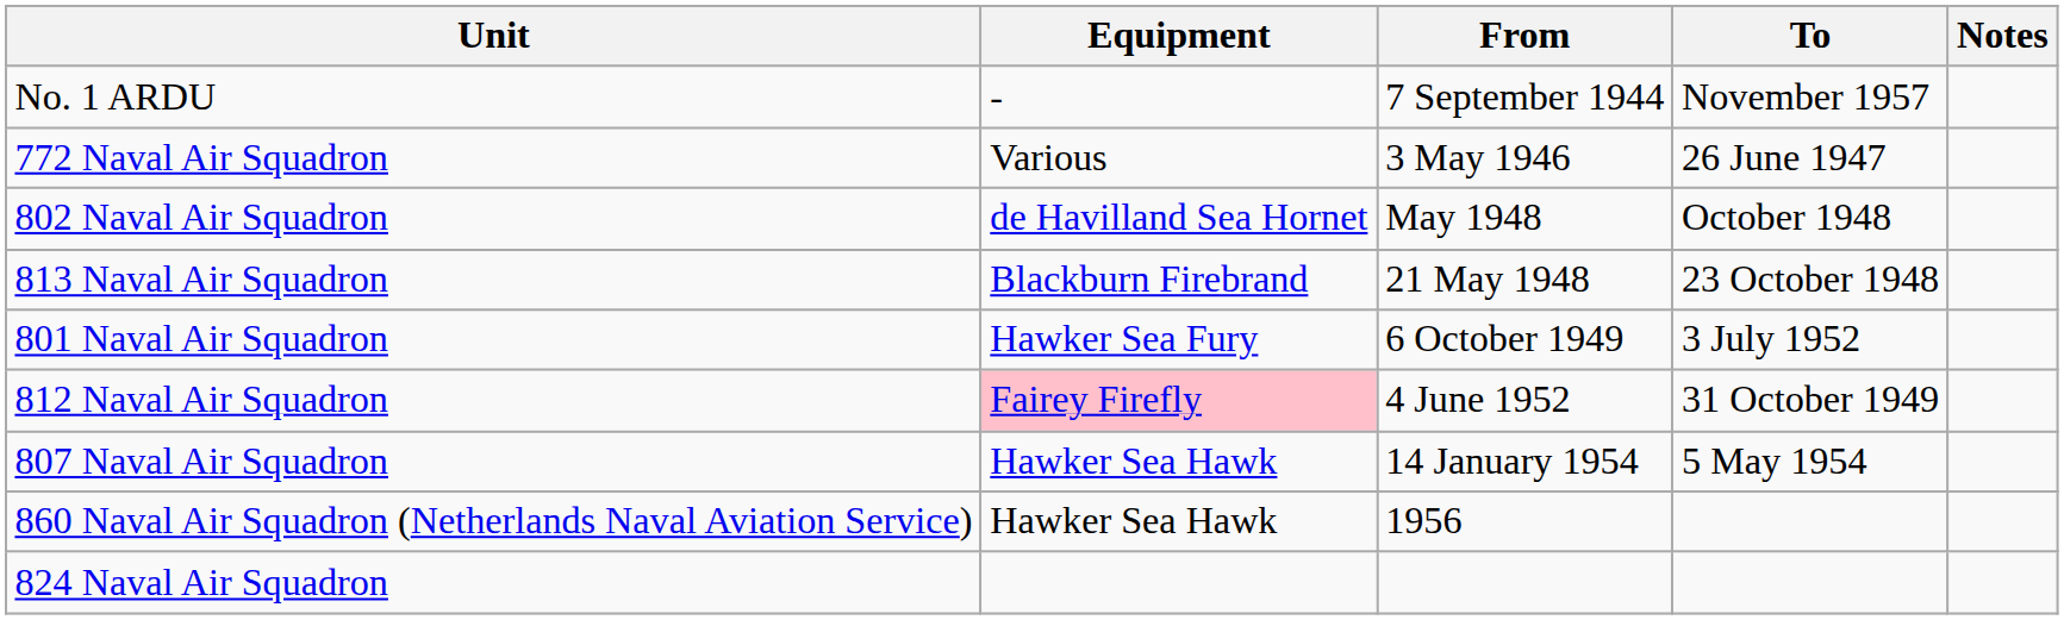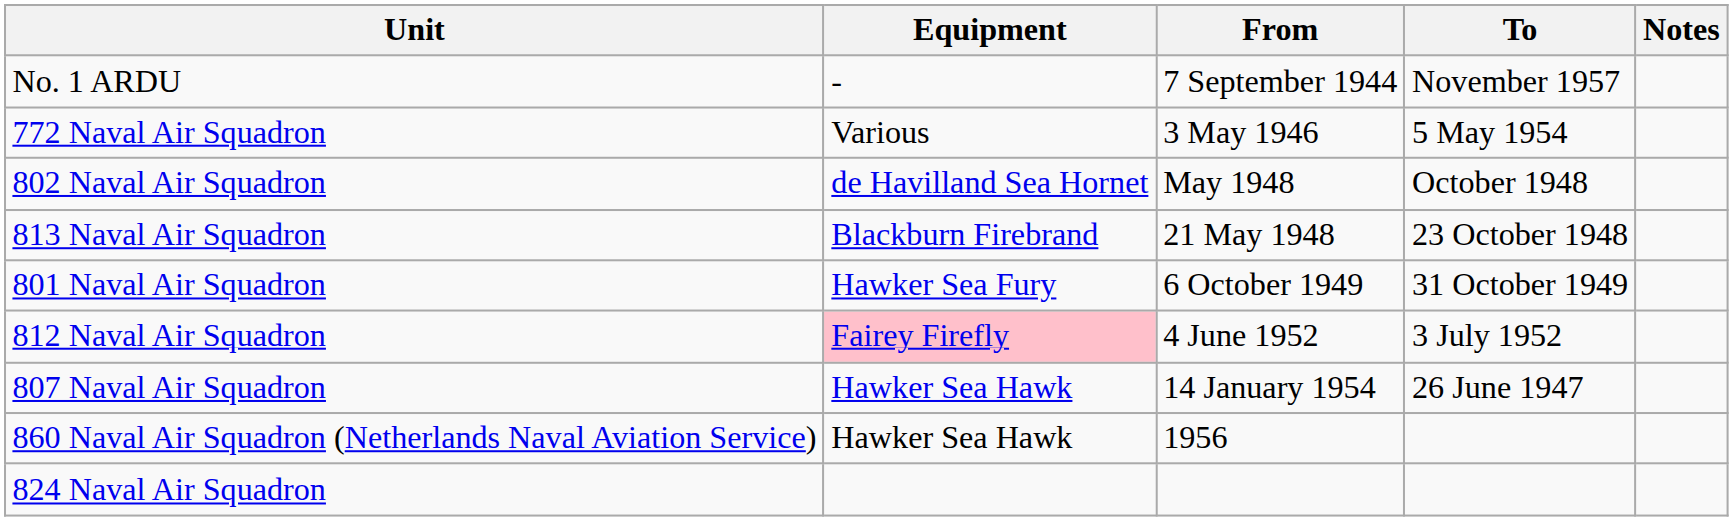772 Naval Air Squadron | To: 26 June 1947 -> 5 May 1954
801 Naval Air Squadron | To: 3 July 1952 -> 31 October 1949
812 Naval Air Squadron | To: 31 October 1949 -> 3 July 1952
807 Naval Air Squadron | To: 5 May 1954 -> 26 June 1947
